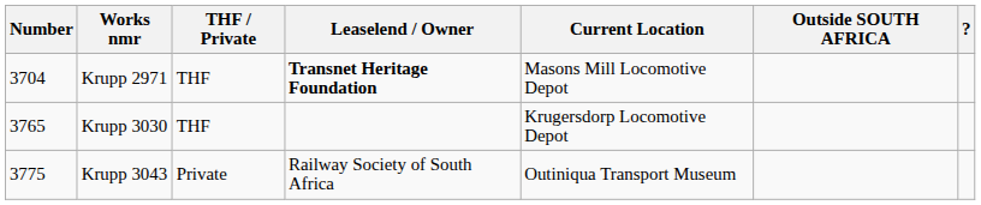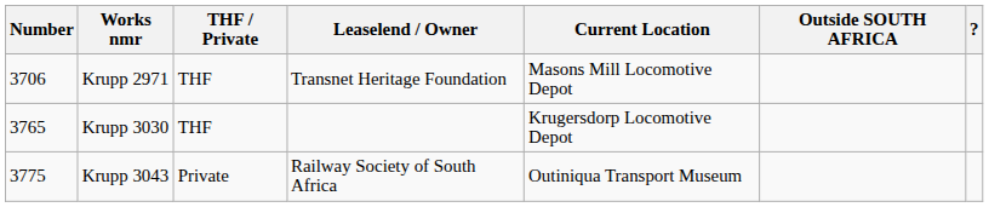Krupp 2971 | Number: 3704 -> 3706
Krupp 2971 | Leaselend / Owner: bold -> normal
